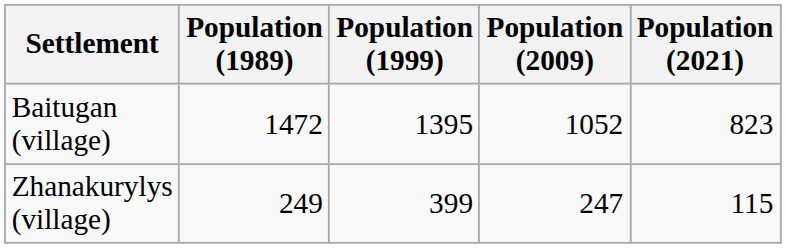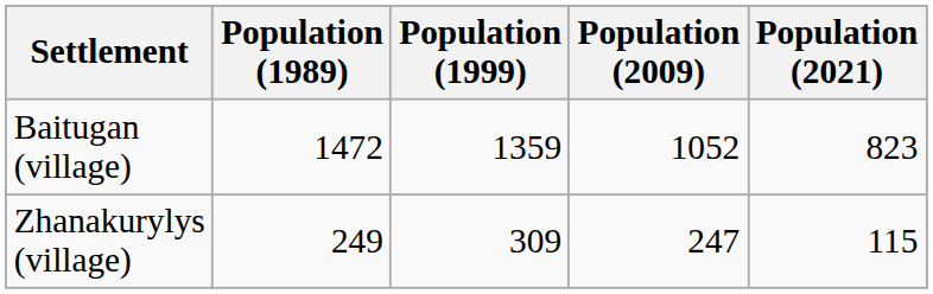Baitugan (village) | Population (1999): 1395 -> 1359
Zhanakurylys (village) | Population (1999): 399 -> 309
